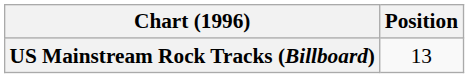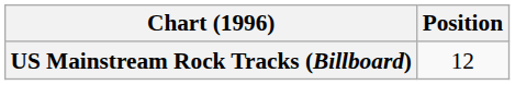US Mainstream Rock Tracks (Billboard) | Position: 13 -> 12
